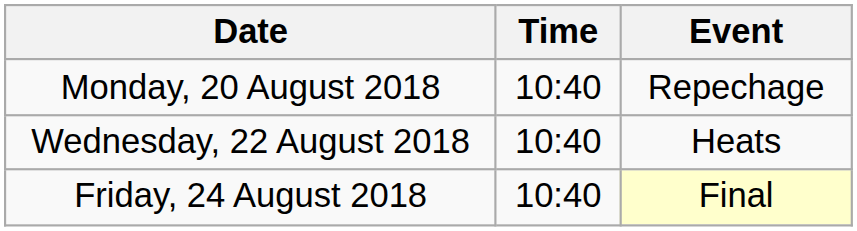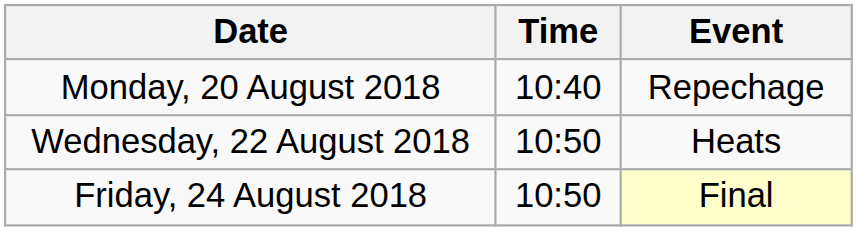Wednesday, 22 August 2018 | Time: 10:40 -> 10:50
Friday, 24 August 2018 | Time: 10:40 -> 10:50
